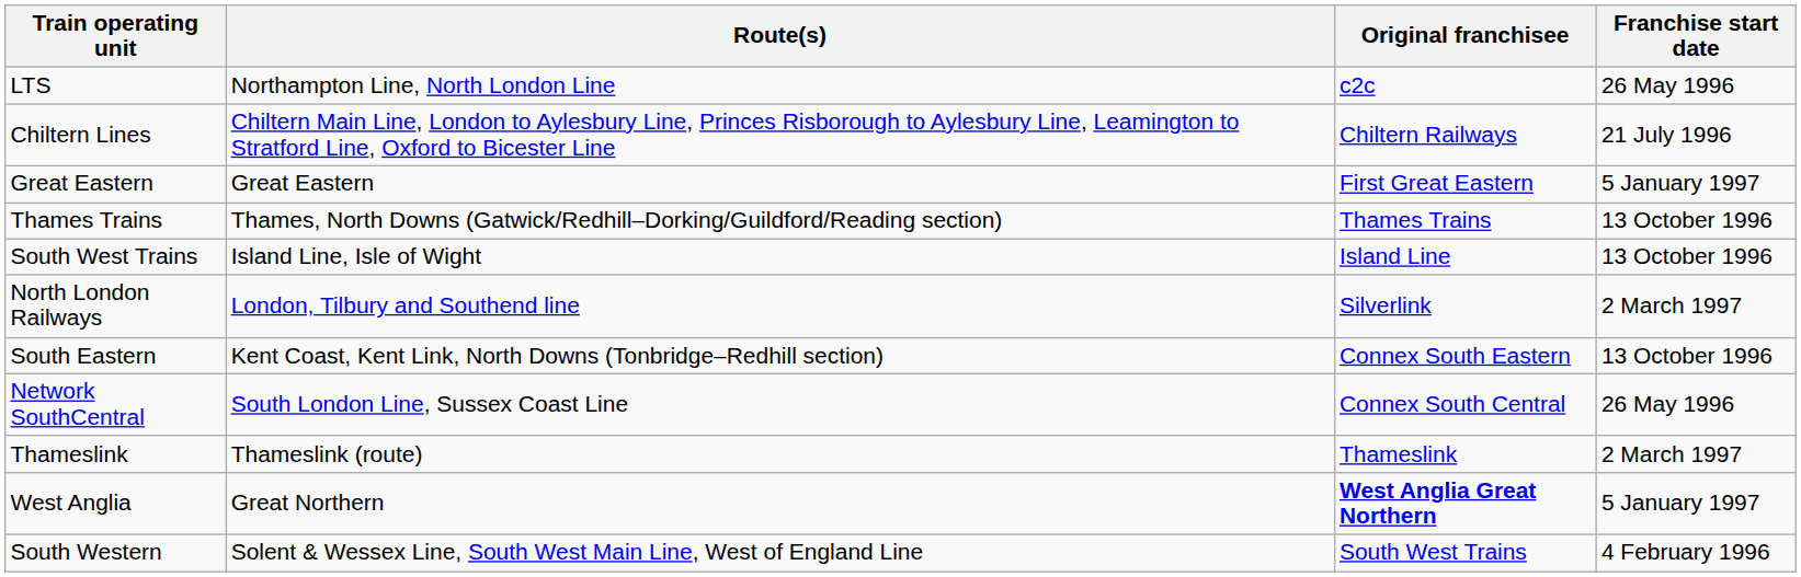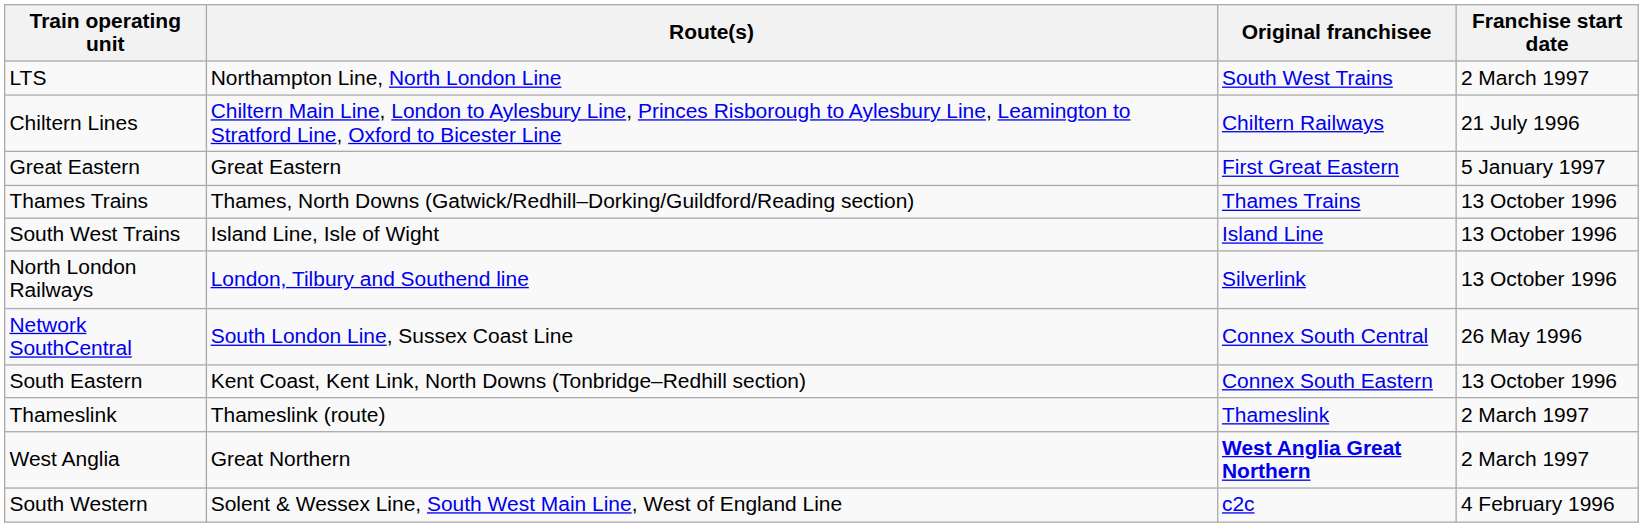LTS | Original franchisee: c2c -> South West Trains
LTS | Franchise start date: 26 May 1996 -> 2 March 1997
North London Railways | Franchise start date: 2 March 1997 -> 13 October 1996
rows swapped: South Eastern <-> Network SouthCentral
West Anglia | Franchise start date: 5 January 1997 -> 2 March 1997
South Western | Original franchisee: South West Trains -> c2c
